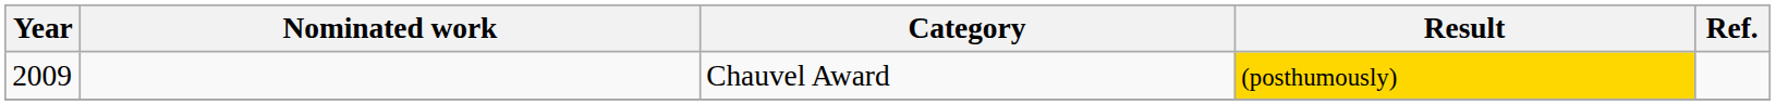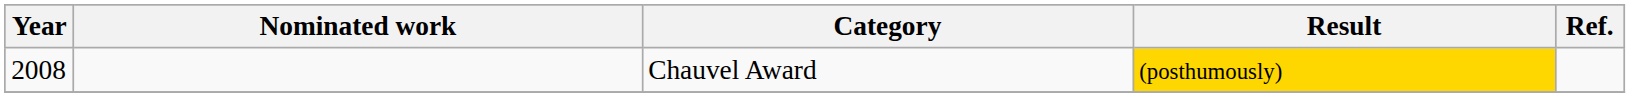Chauvel Award | Year: 2009 -> 2008
